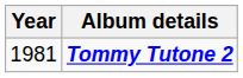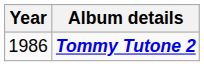Tommy Tutone 2 | Year: 1981 -> 1986
